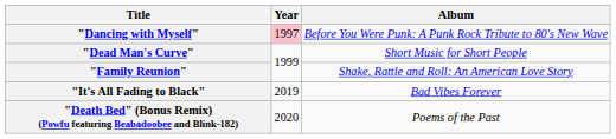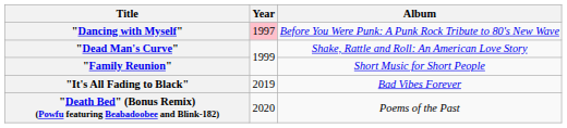"Dead Man's Curve" | Album: Short Music for Short People -> Shake, Rattle and Roll: An American Love Story
"Family Reunion" | Album: Shake, Rattle and Roll: An American Love Story -> Short Music for Short People
